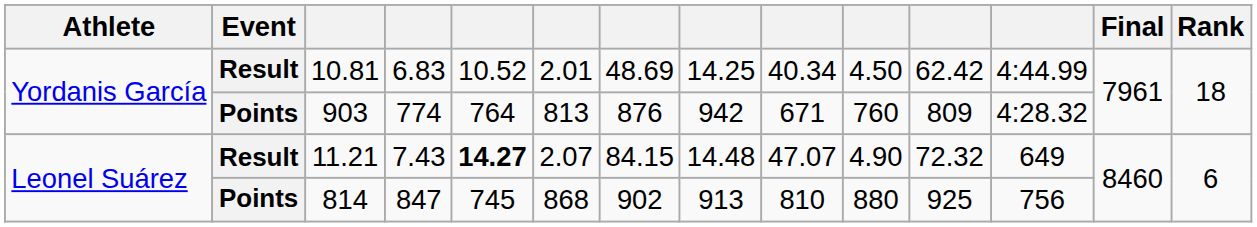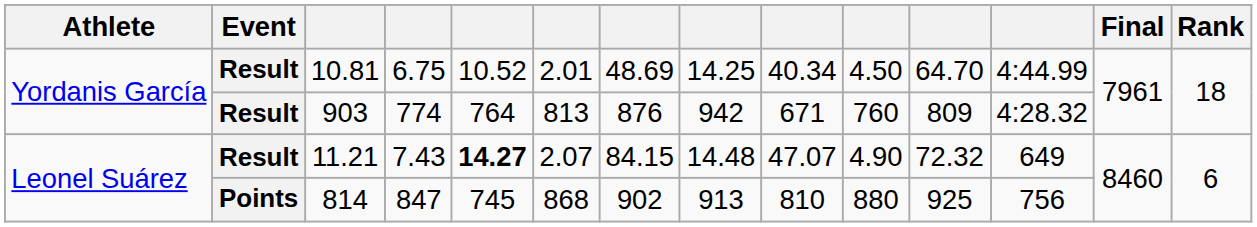10.81 | column 4: 6.83 -> 6.75
10.81 | column 11: 62.42 -> 64.70
903 | Event: Points -> Result
